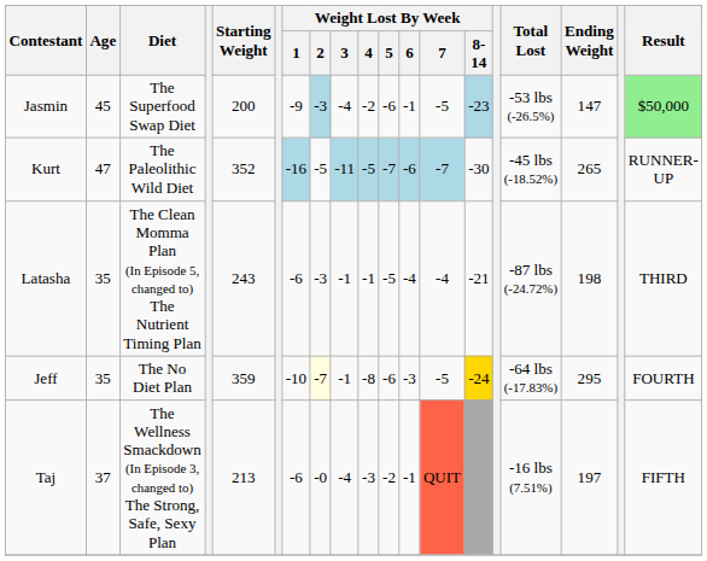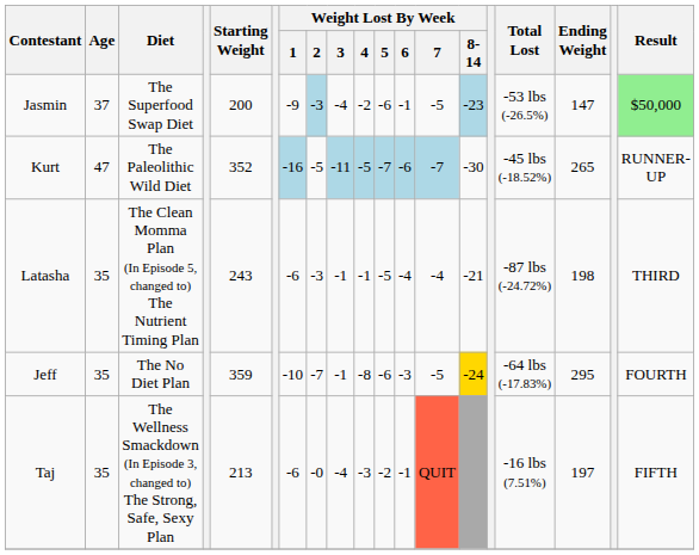Jasmin | Age: 45 -> 37
Jeff | Weight Lost By Week / 2: lightyellow background -> no background
Taj | Age: 37 -> 35
